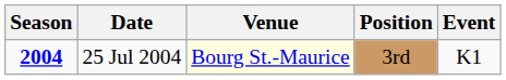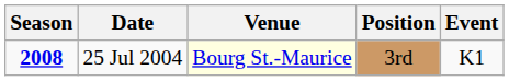25 Jul 2004 | Season: 2004 -> 2008
